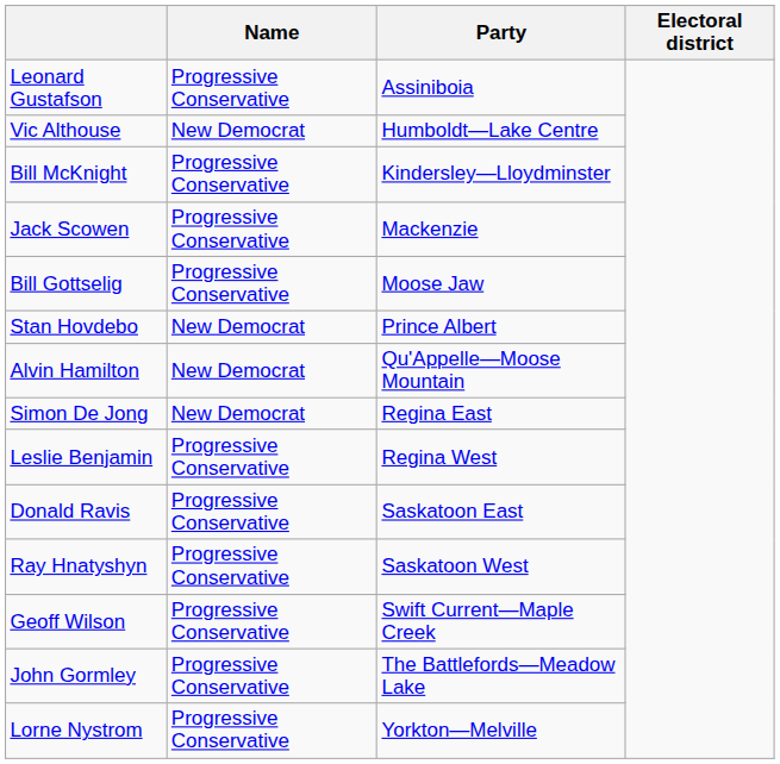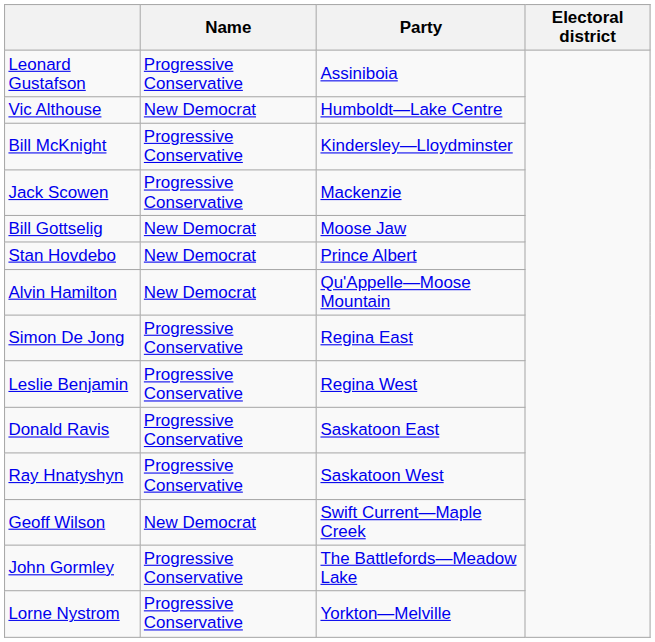Bill Gottselig | Name: Progressive Conservative -> New Democrat
Simon De Jong | Name: New Democrat -> Progressive Conservative
Geoff Wilson | Name: Progressive Conservative -> New Democrat
